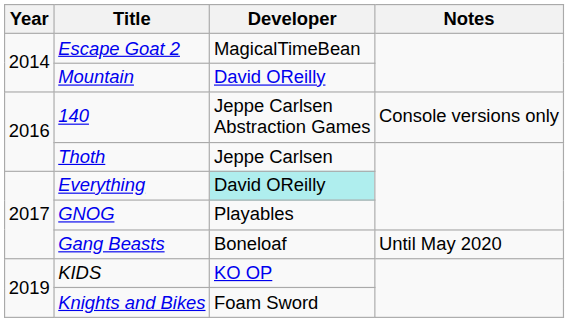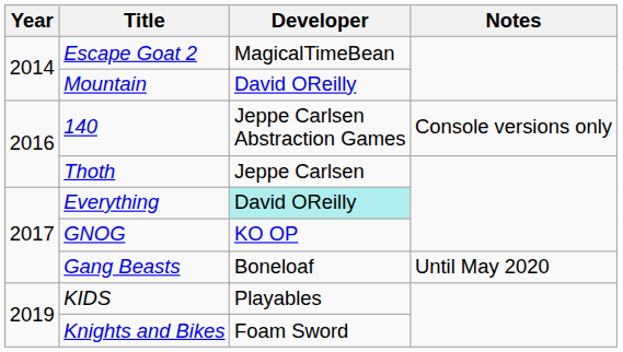GNOG | Developer: Playables -> KO OP
KIDS | Developer: KO OP -> Playables
